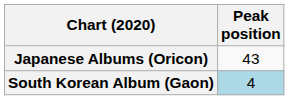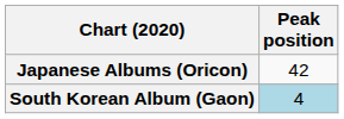Japanese Albums (Oricon) | Peak position: 43 -> 42
